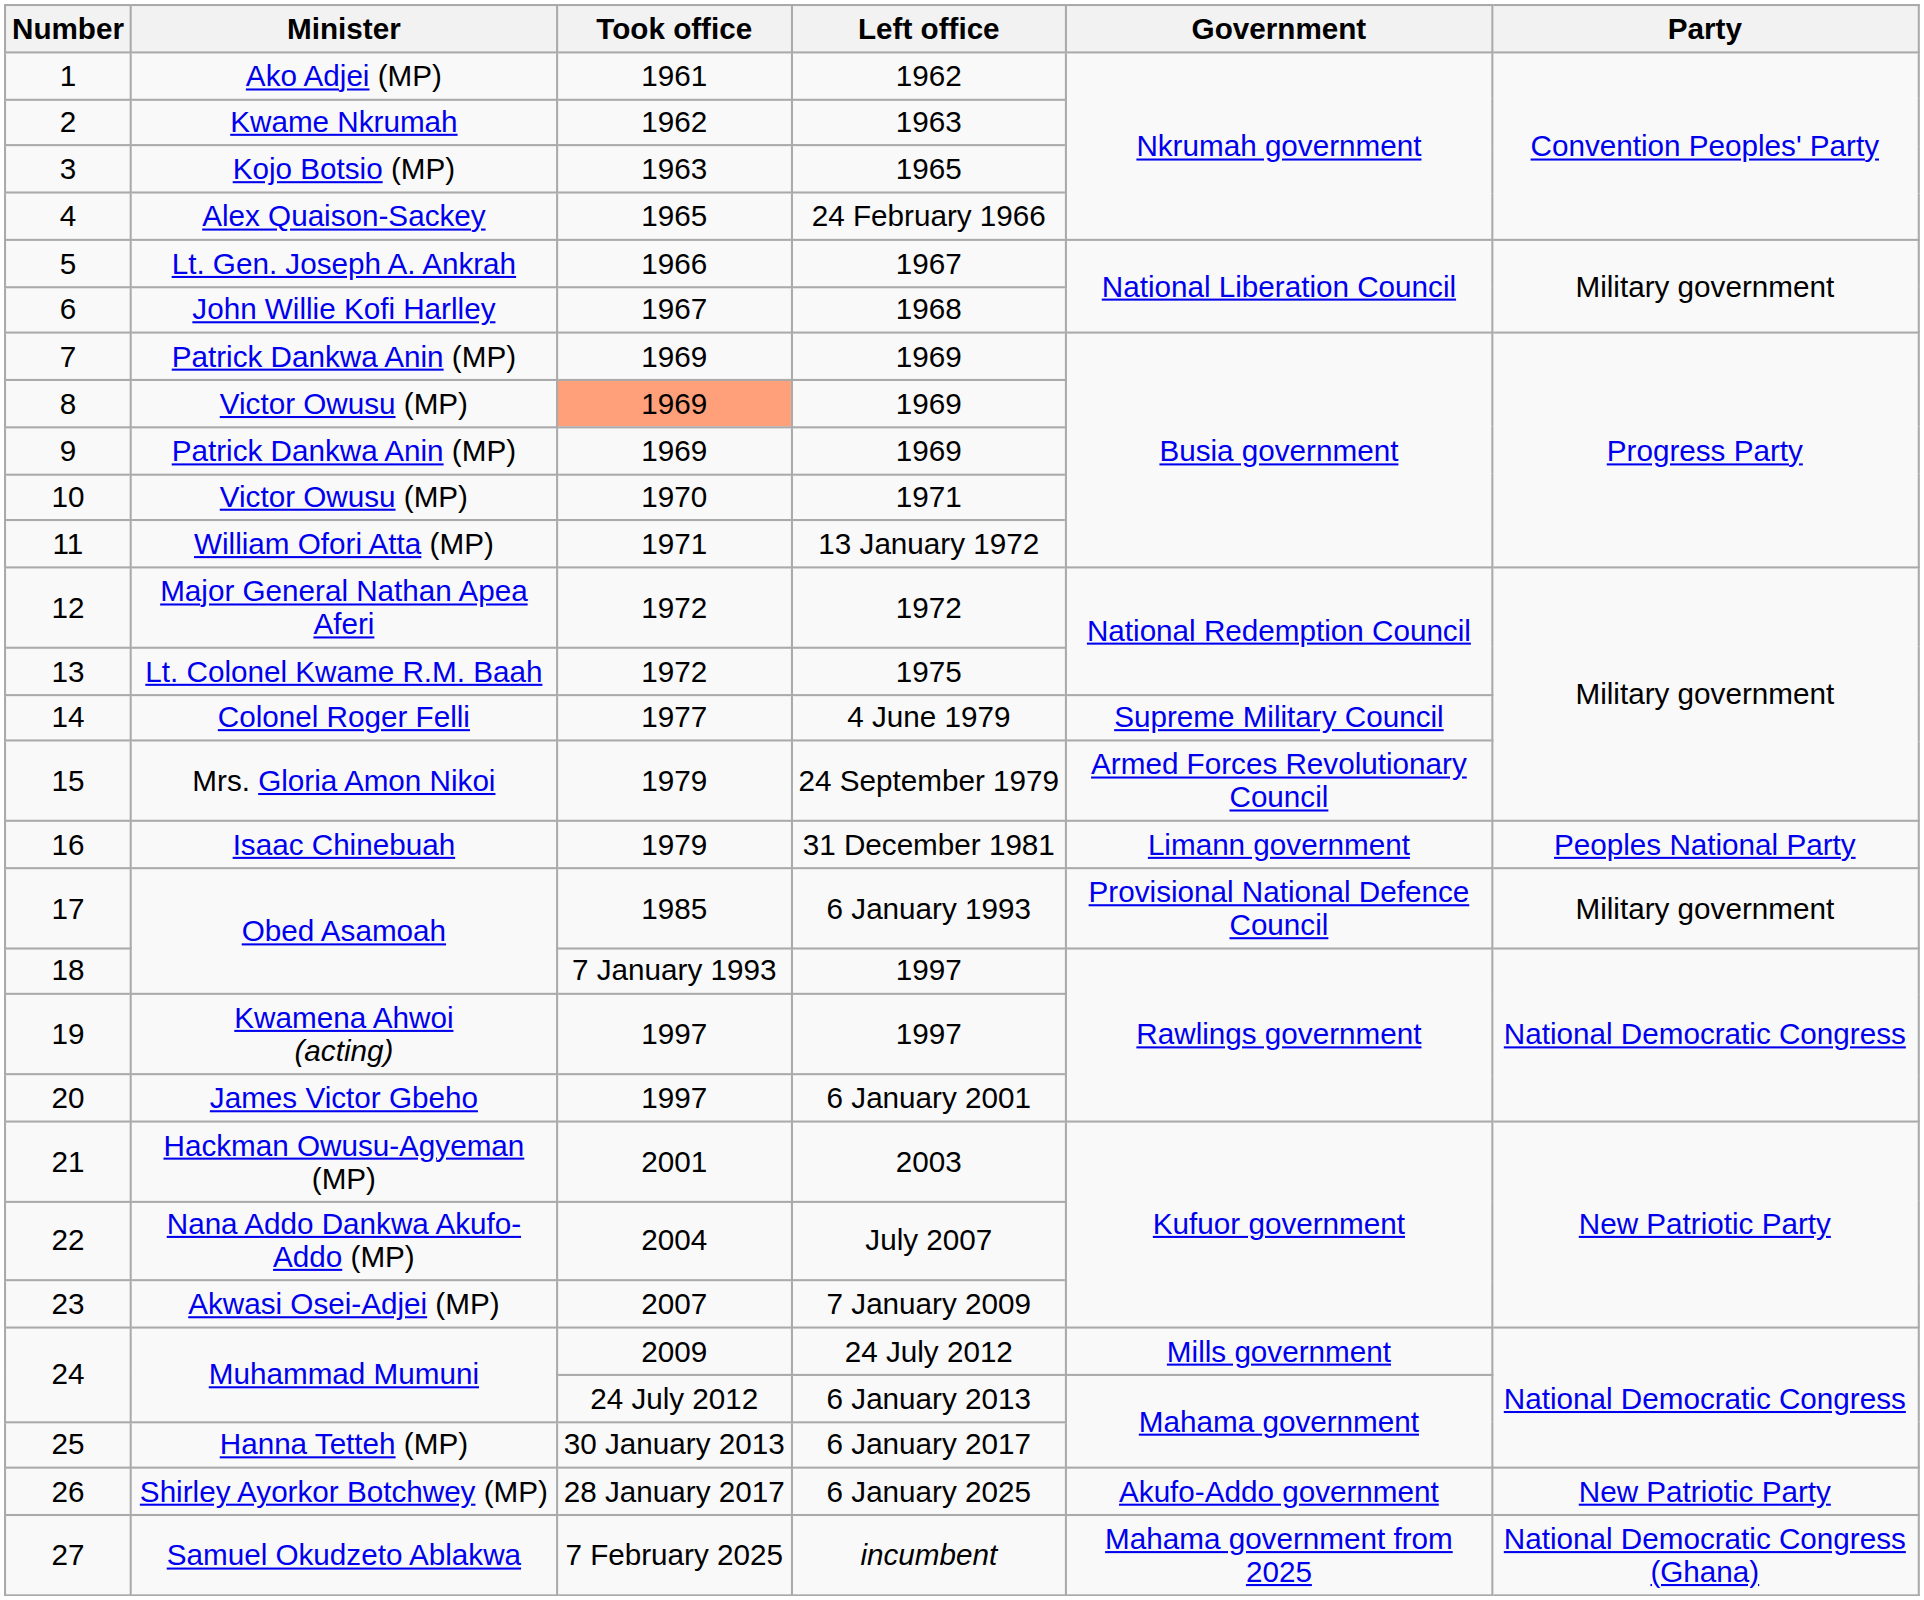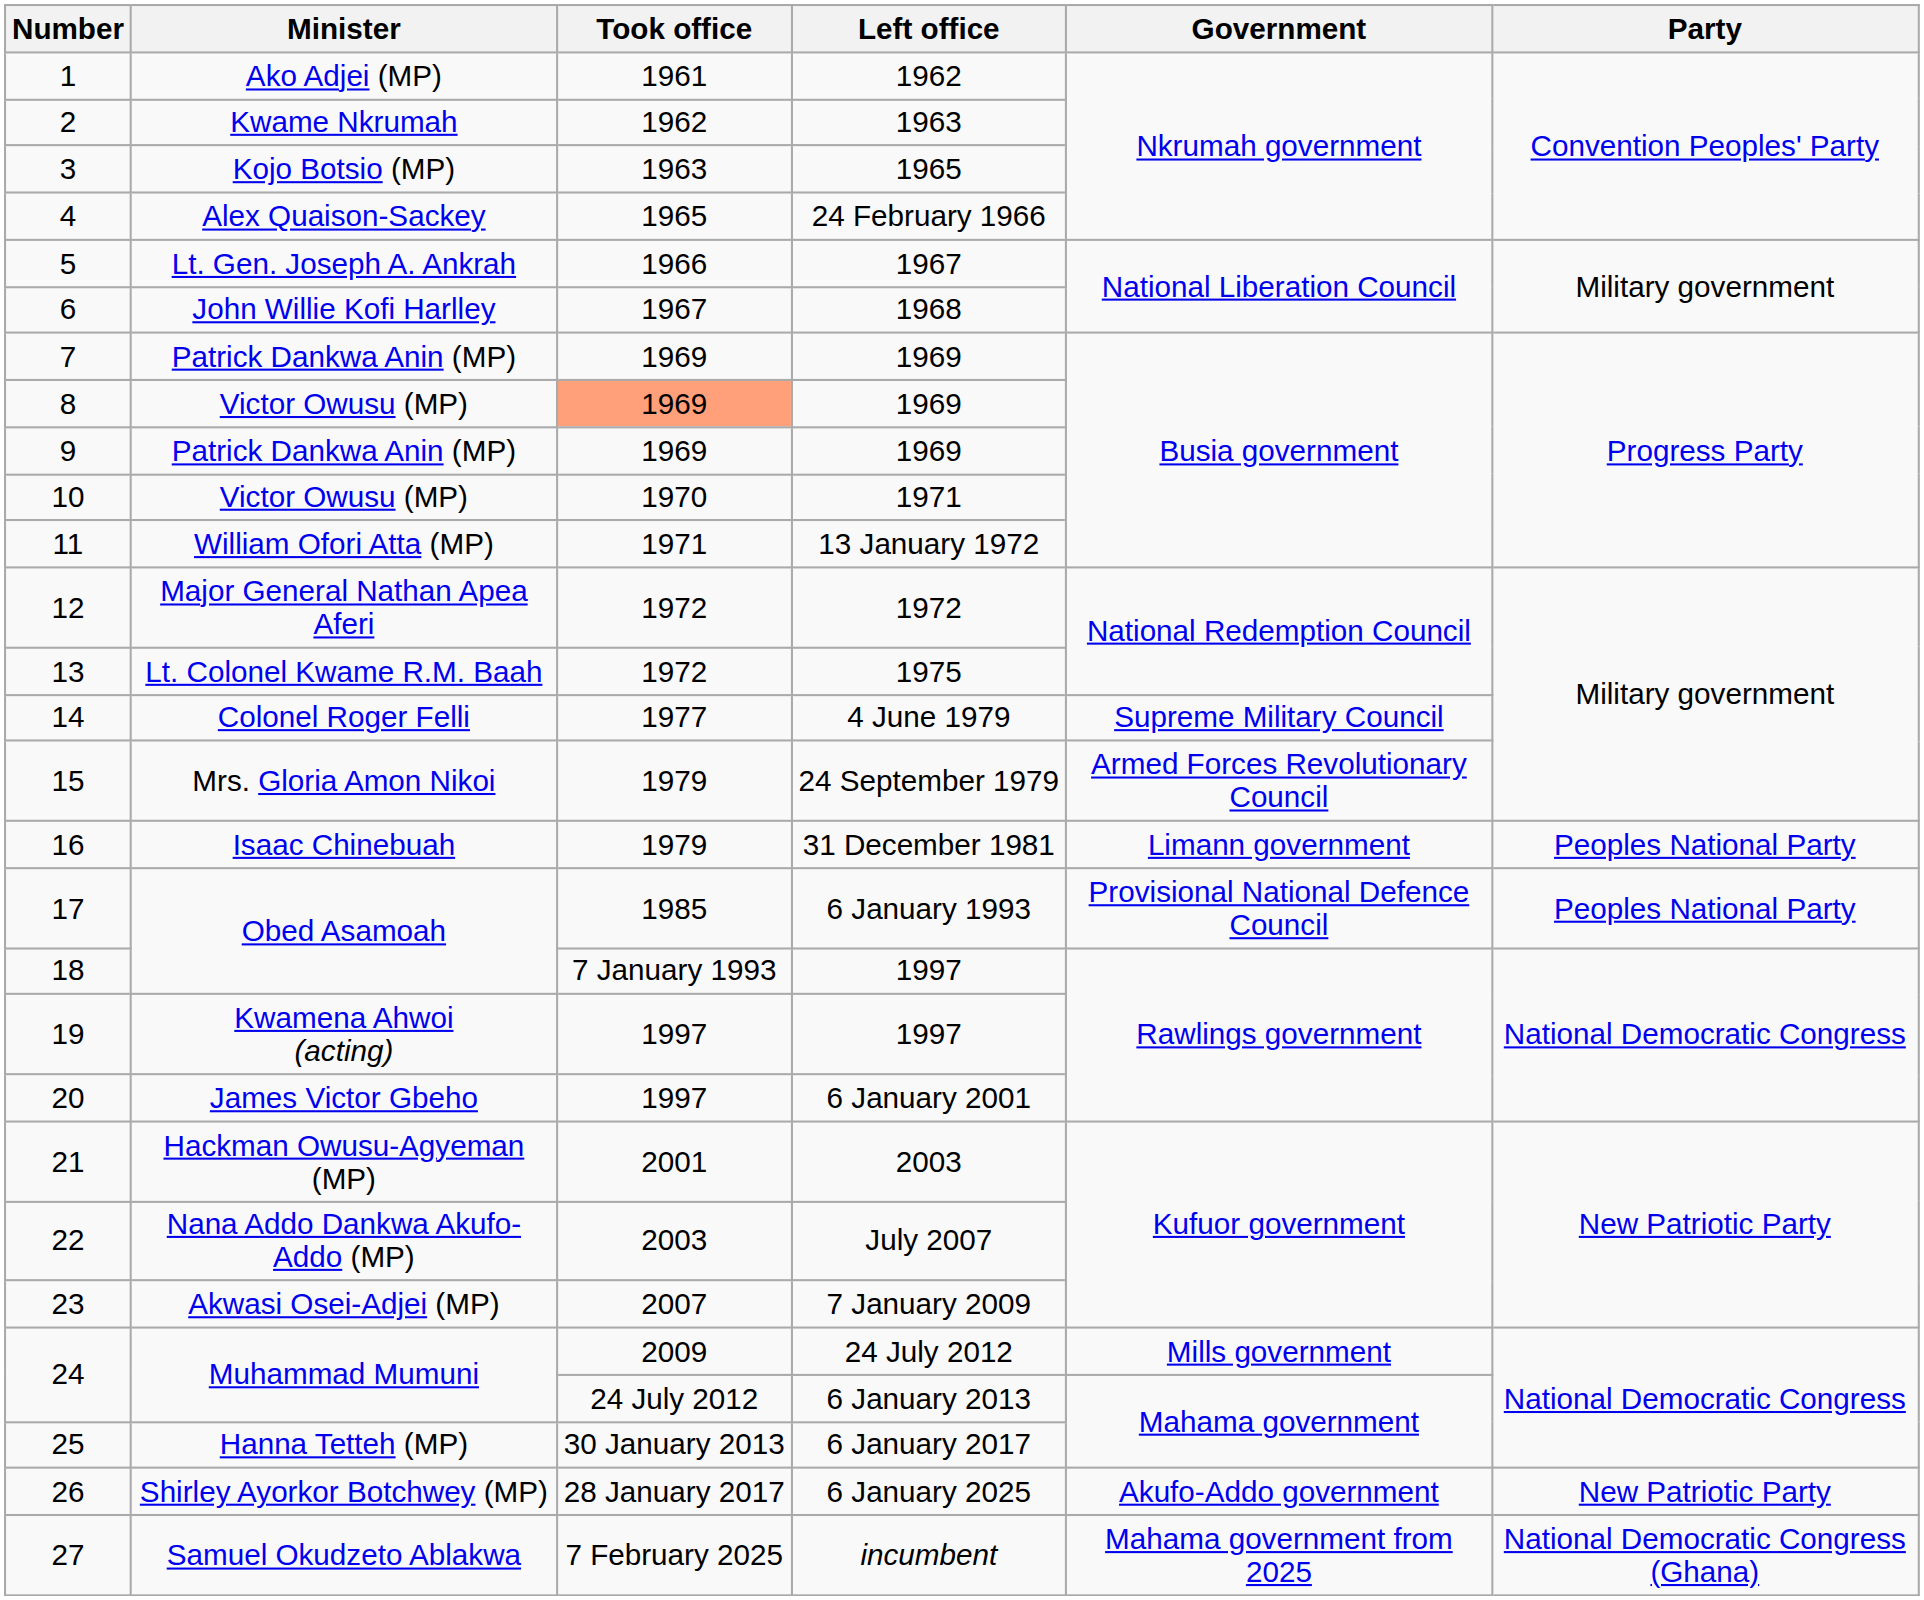17 | Party: Military government -> Peoples National Party
22 | Took office: 2004 -> 2003
